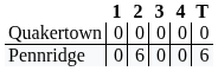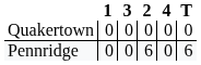columns swapped: 2 <-> 3
